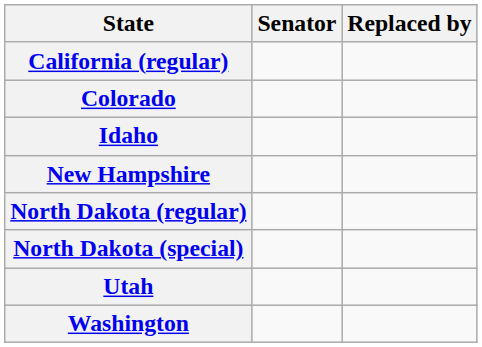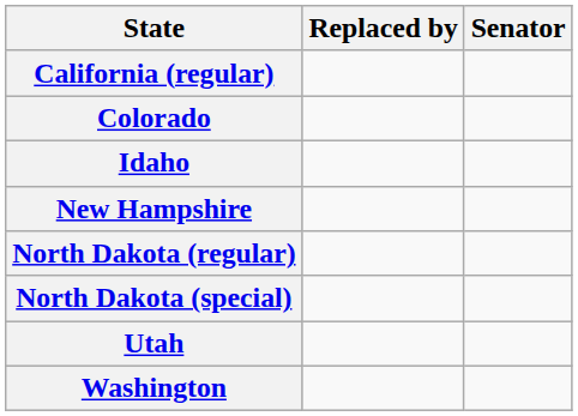columns swapped: Senator <-> Replaced by
